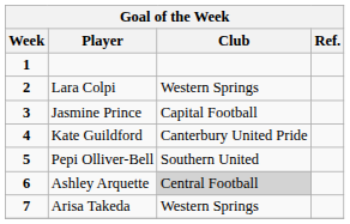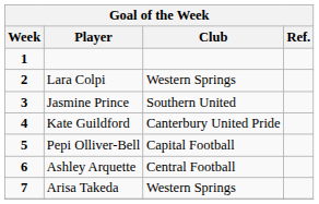Jasmine Prince | Club: Capital Football -> Southern United
Pepi Olliver-Bell | Club: Southern United -> Capital Football
Ashley Arquette | Club: lightgrey background -> no background
